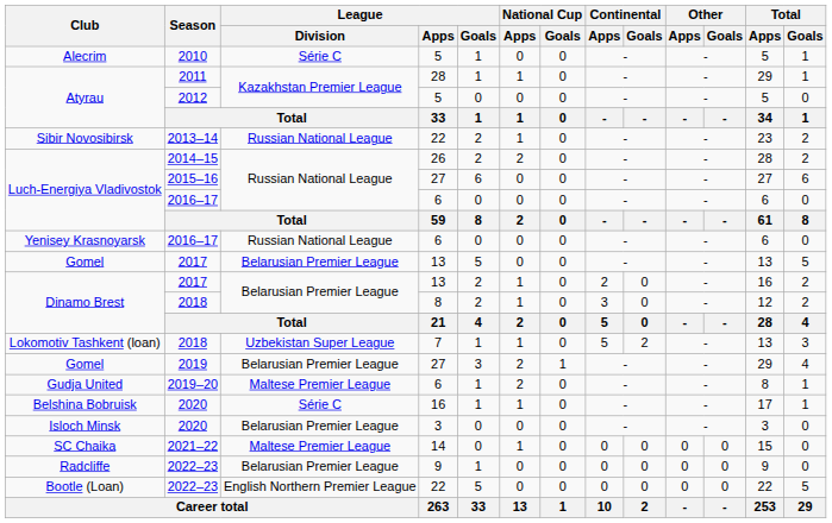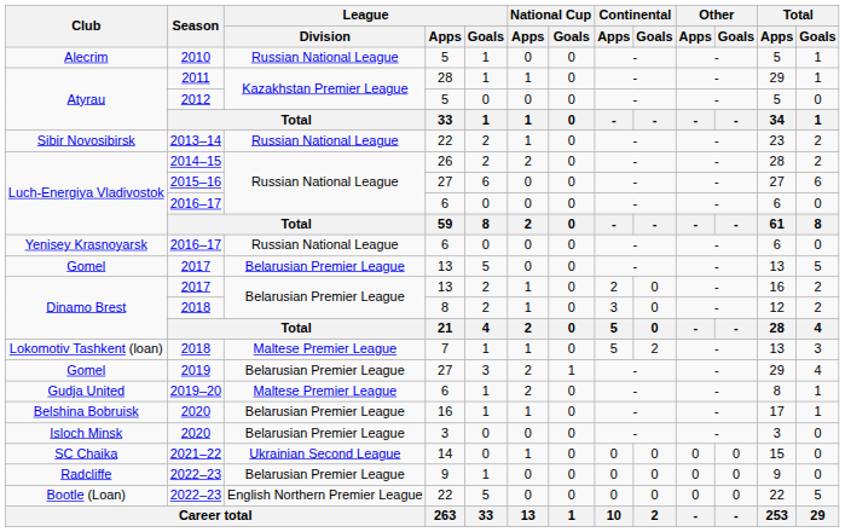Alecrim | League / Division: Série C -> Russian National League
Lokomotiv Tashkent (loan) | League / Division: Uzbekistan Super League -> Maltese Premier League
Belshina Bobruisk | League / Division: Série C -> Belarusian Premier League
SC Chaika | League / Division: Maltese Premier League -> Ukrainian Second League
